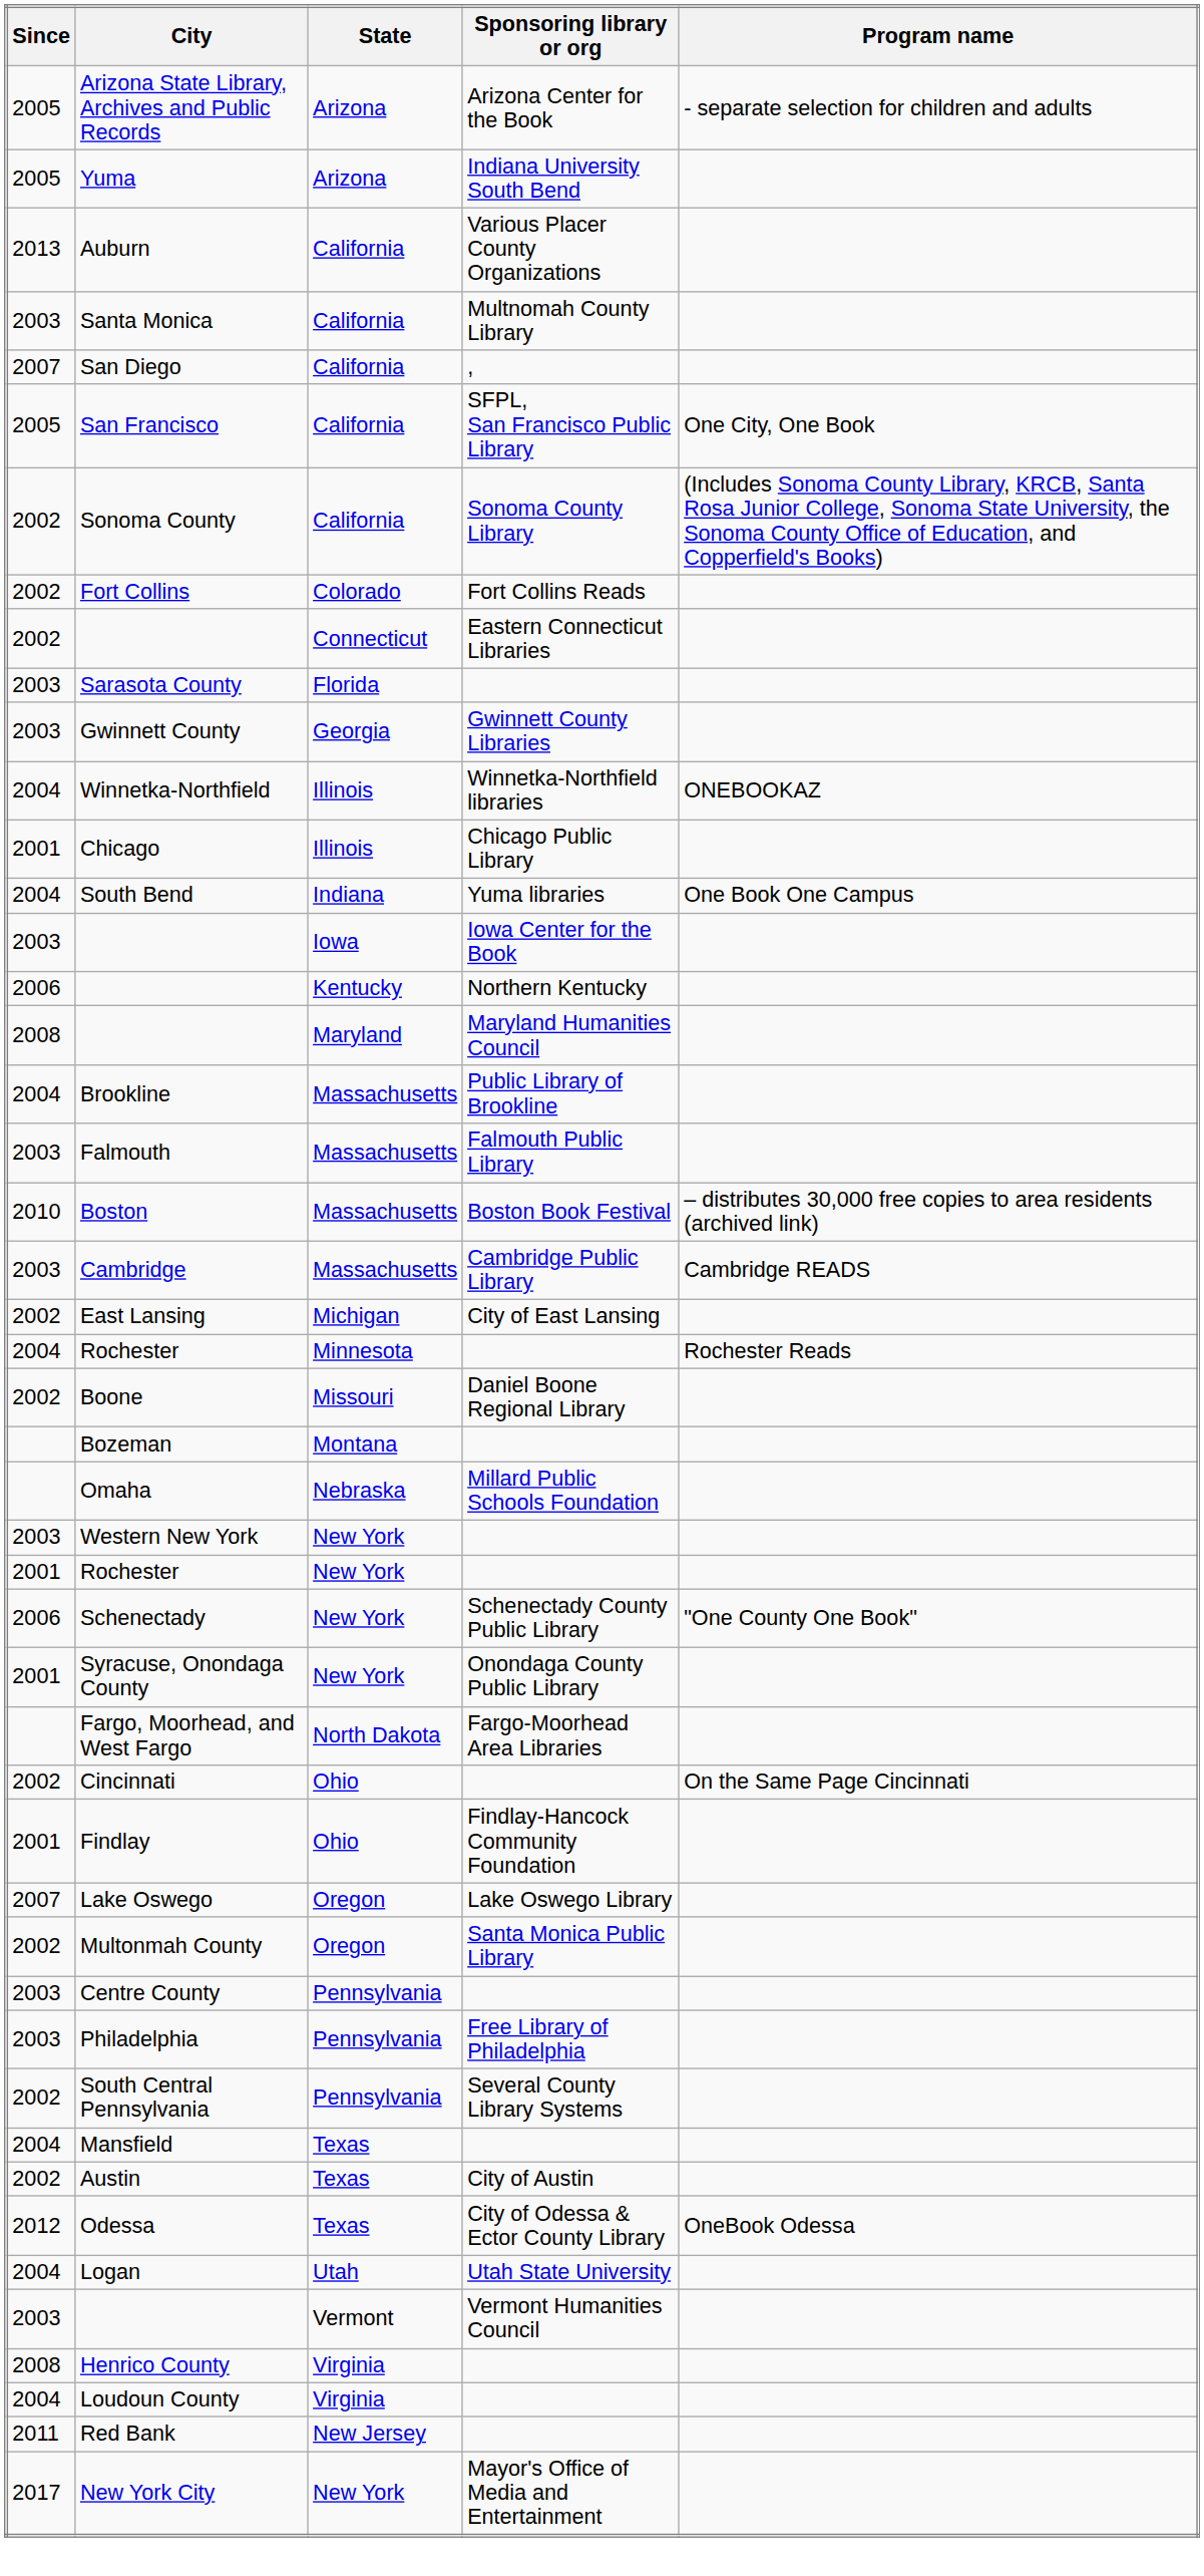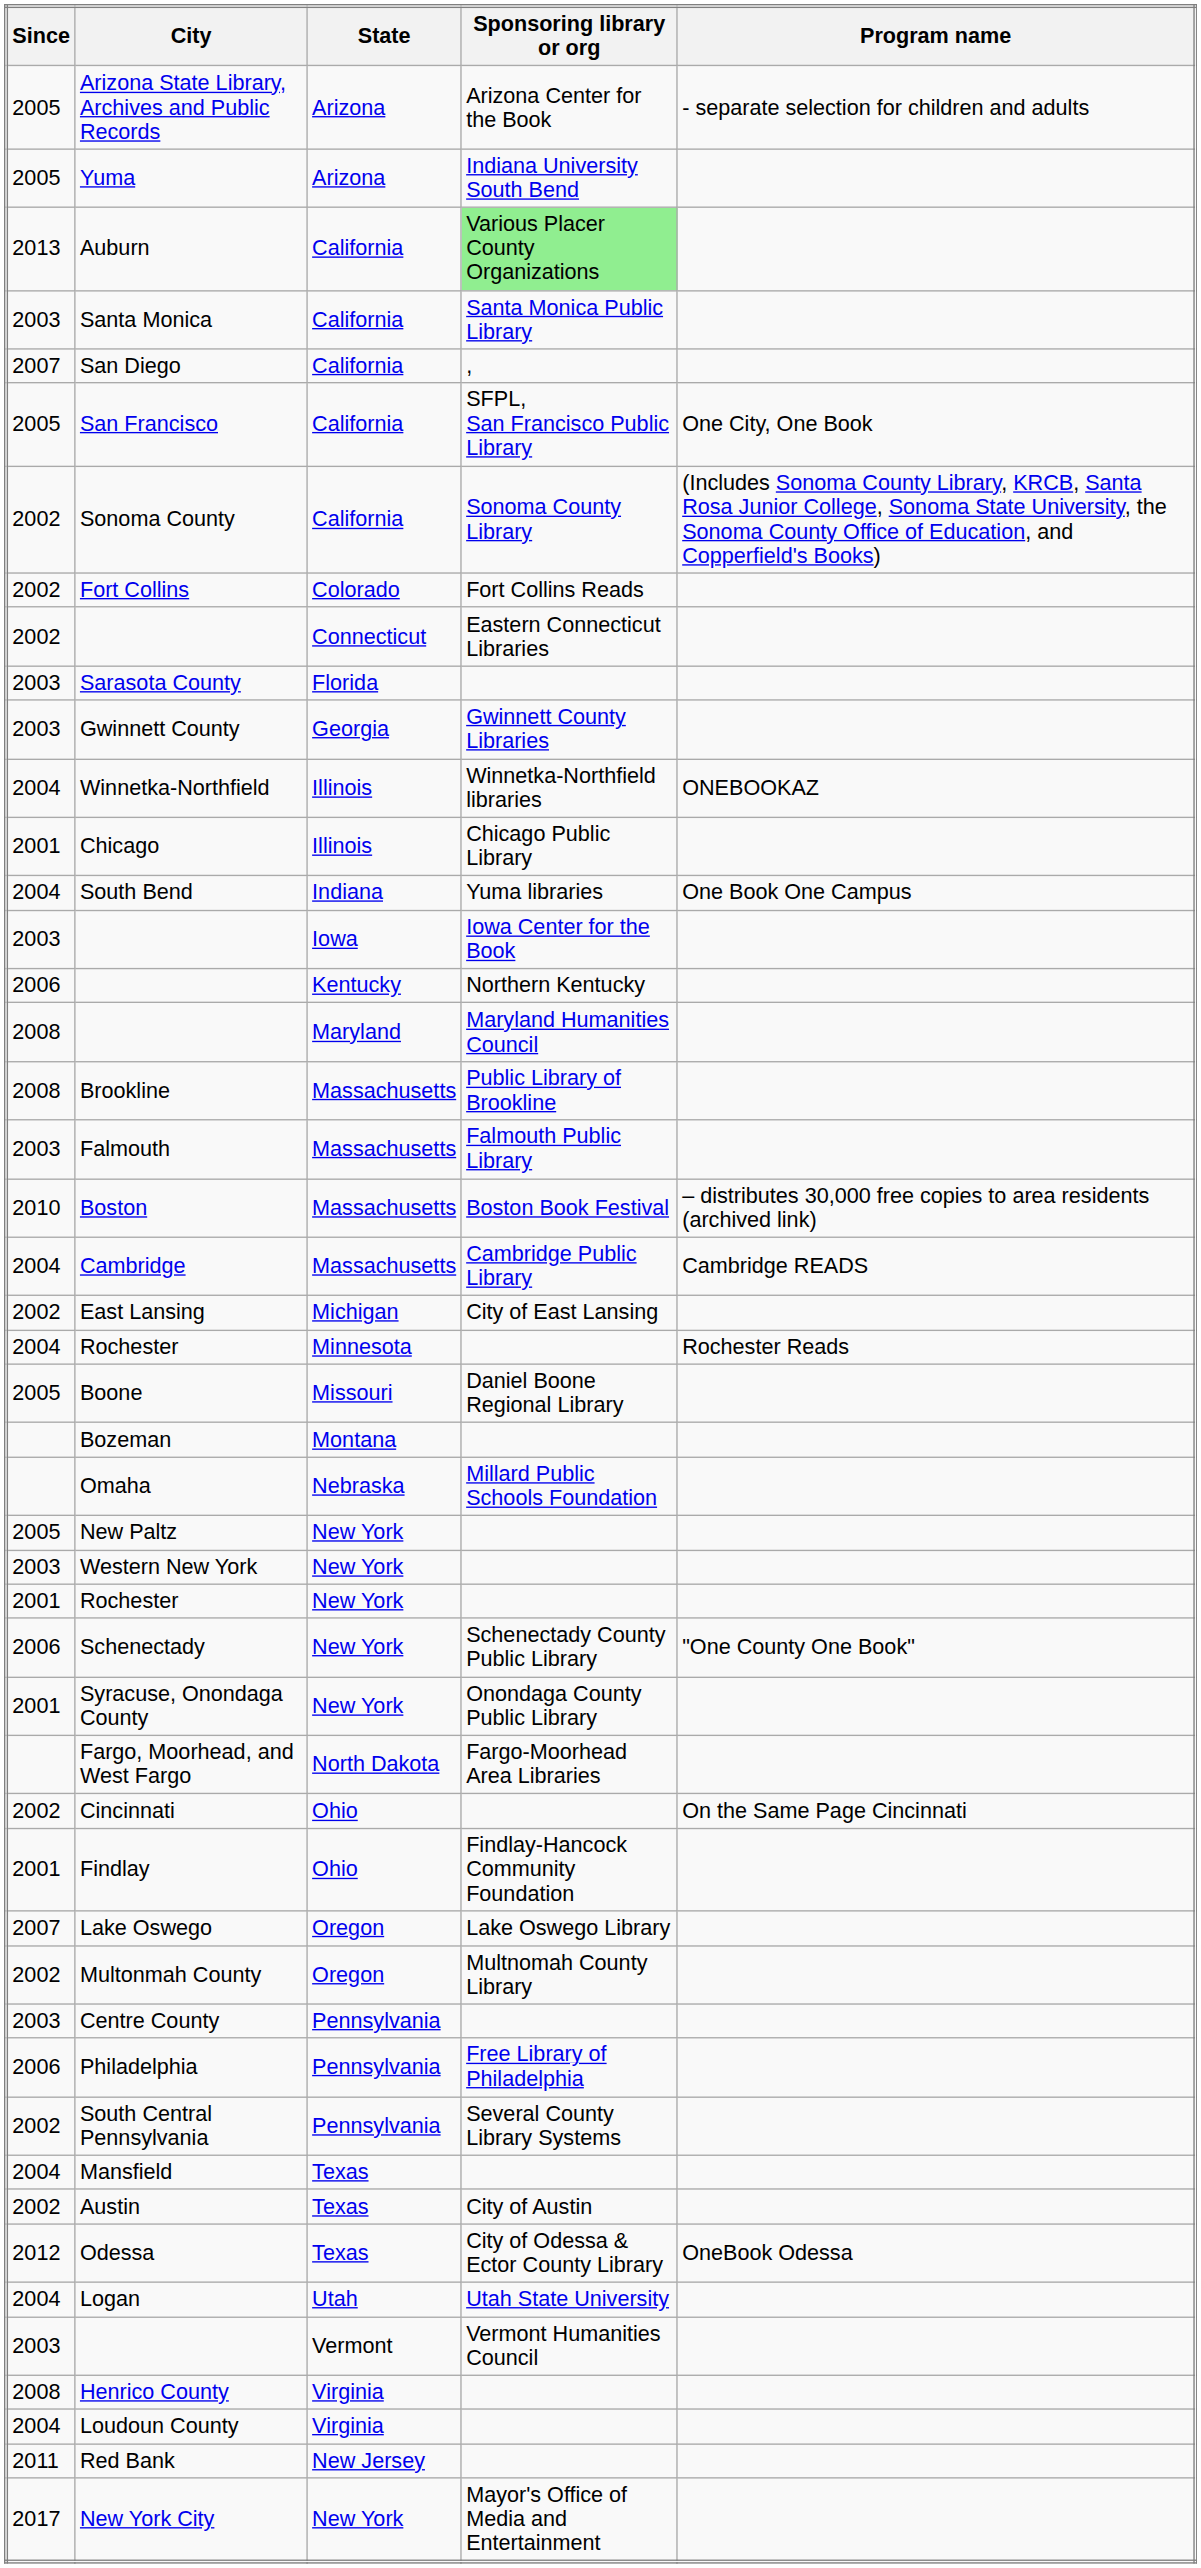Auburn | Sponsoring library or org: no background -> lightgreen background
Santa Monica | Sponsoring library or org: Multnomah County Library -> Santa Monica Public Library
Brookline | Since: 2004 -> 2008
Cambridge | Since: 2003 -> 2004
Boone | Since: 2002 -> 2005
+ row: 2005 | New Paltz | New York
Multonmah County | Sponsoring library or org: Santa Monica Public Library -> Multnomah County Library
Philadelphia | Since: 2003 -> 2006
